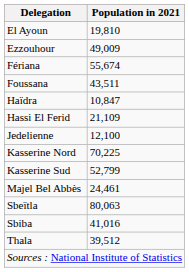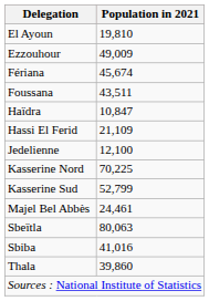Fériana | Population in 2021: 55,674 -> 45,674
Thala | Population in 2021: 39,512 -> 39,860
